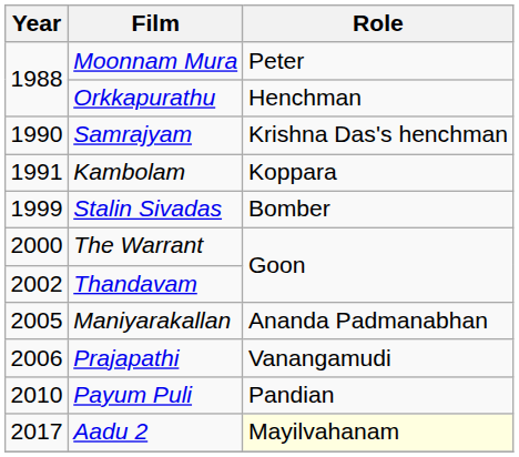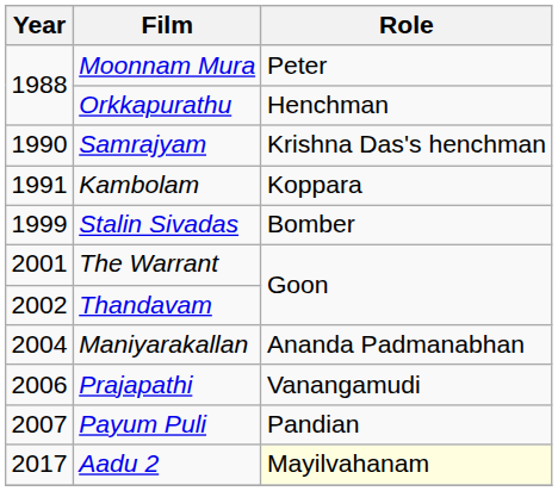The Warrant | Year: 2000 -> 2001
Maniyarakallan | Year: 2005 -> 2004
Payum Puli | Year: 2010 -> 2007
